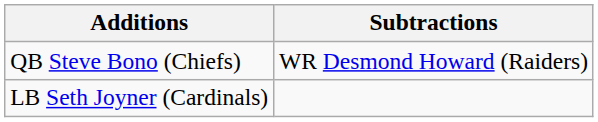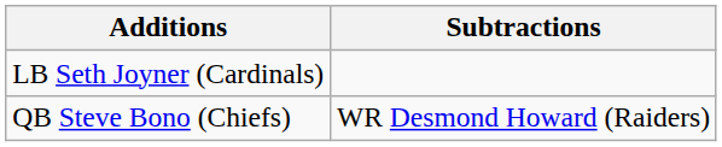rows swapped: QB Steve Bono (Chiefs) <-> LB Seth Joyner (Cardinals)
